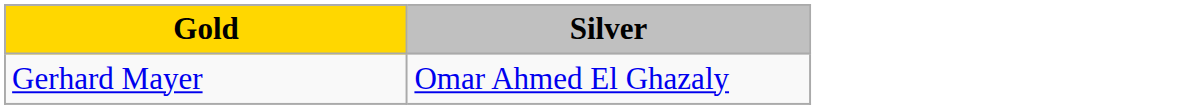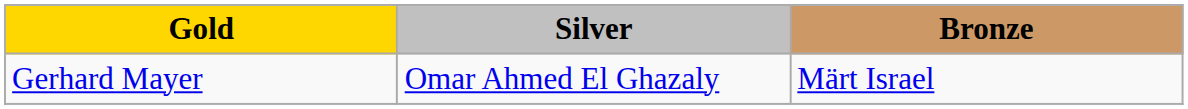+ column: Bronze | Märt Israel
